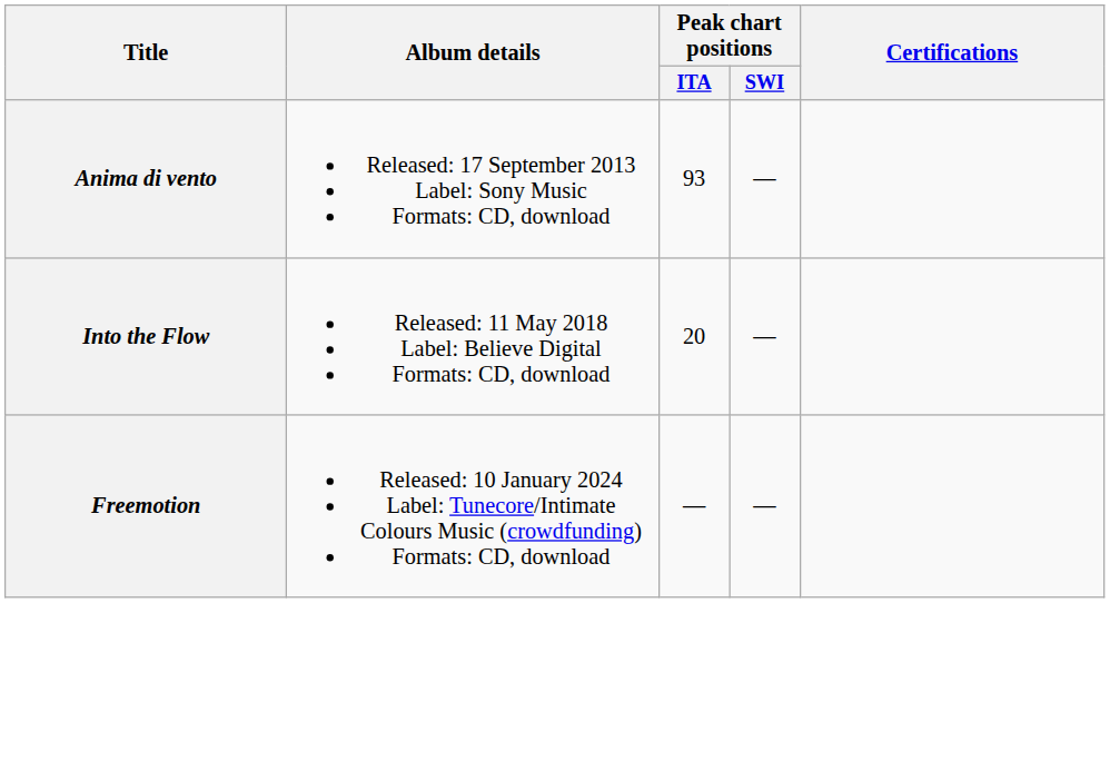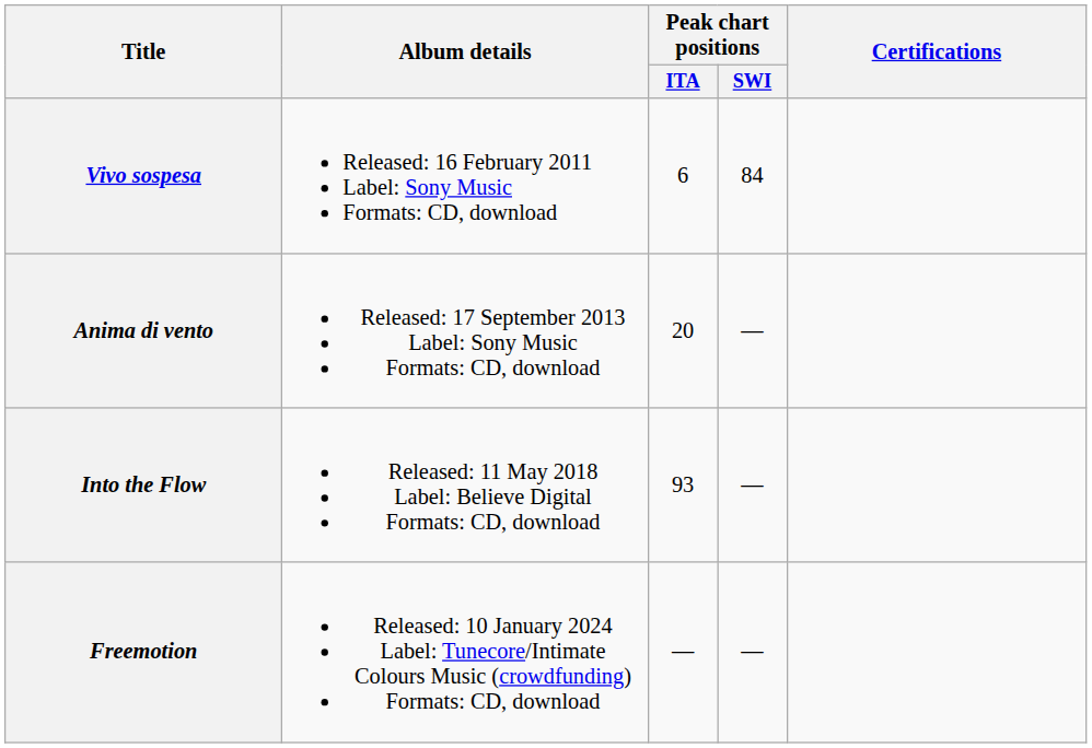+ row: Vivo sospesa | Released: 16 February 2011 Label: Sony Music Formats: CD, download | 6 | 84
Anima di vento | Peak chart positions / ITA: 93 -> 20
Into the Flow | Peak chart positions / ITA: 20 -> 93
